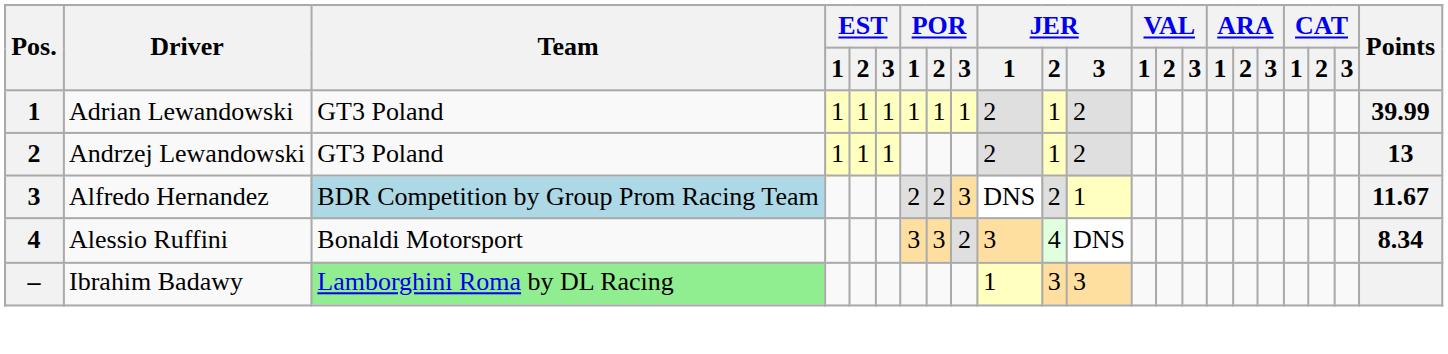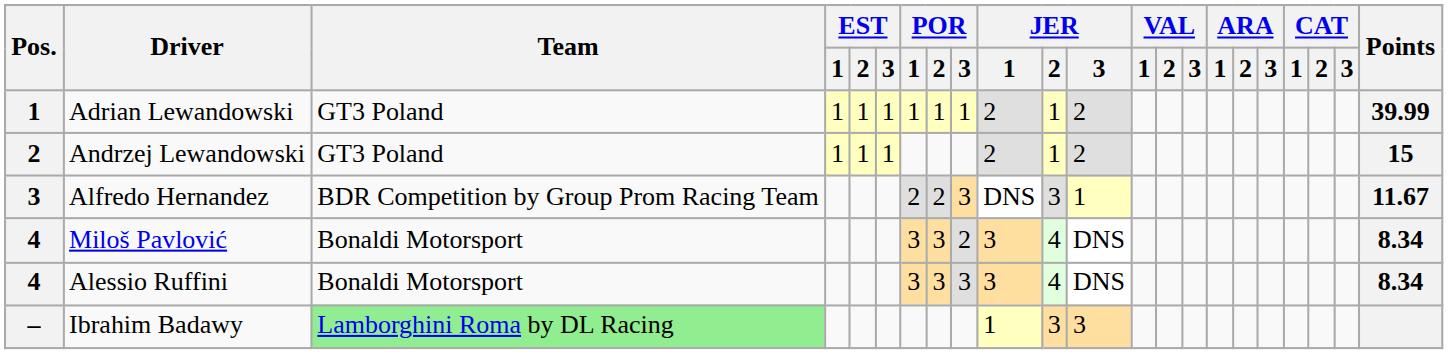Andrzej Lewandowski | Points: 13 -> 15
Alfredo Hernandez | Team: lightblue background -> no background
Alfredo Hernandez | JER / 2: 2 -> 3
+ row: 4 | Miloš Pavlović | Bonaldi Motorsport | 3 | 3 | 2 | 3 | 4 | DNS | 8.34
Alessio Ruffini | POR / 3: 2 -> 3
